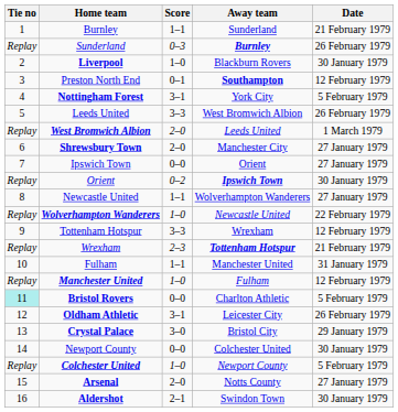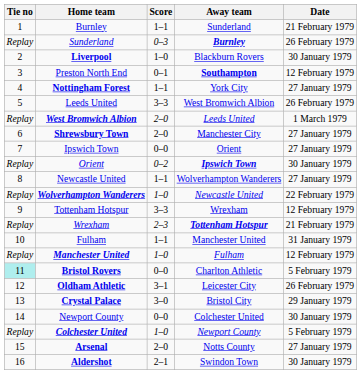Nottingham Forest | Score: 3–1 -> 1–1
Nottingham Forest | Date: 5 February 1979 -> 27 January 1979
